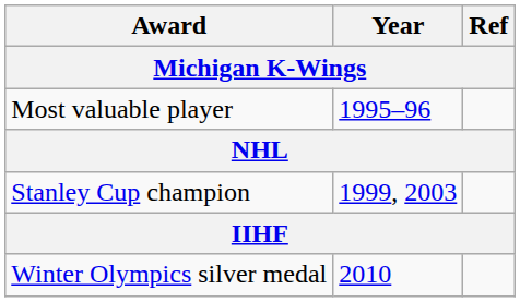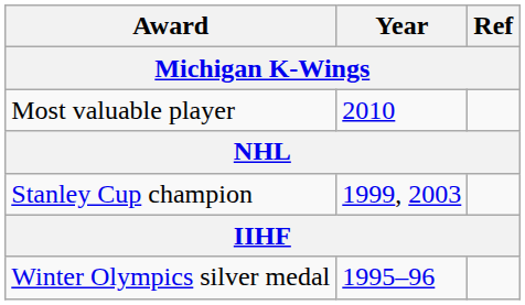Most valuable player | Year: 1995–96 -> 2010
Winter Olympics silver medal | Year: 2010 -> 1995–96
